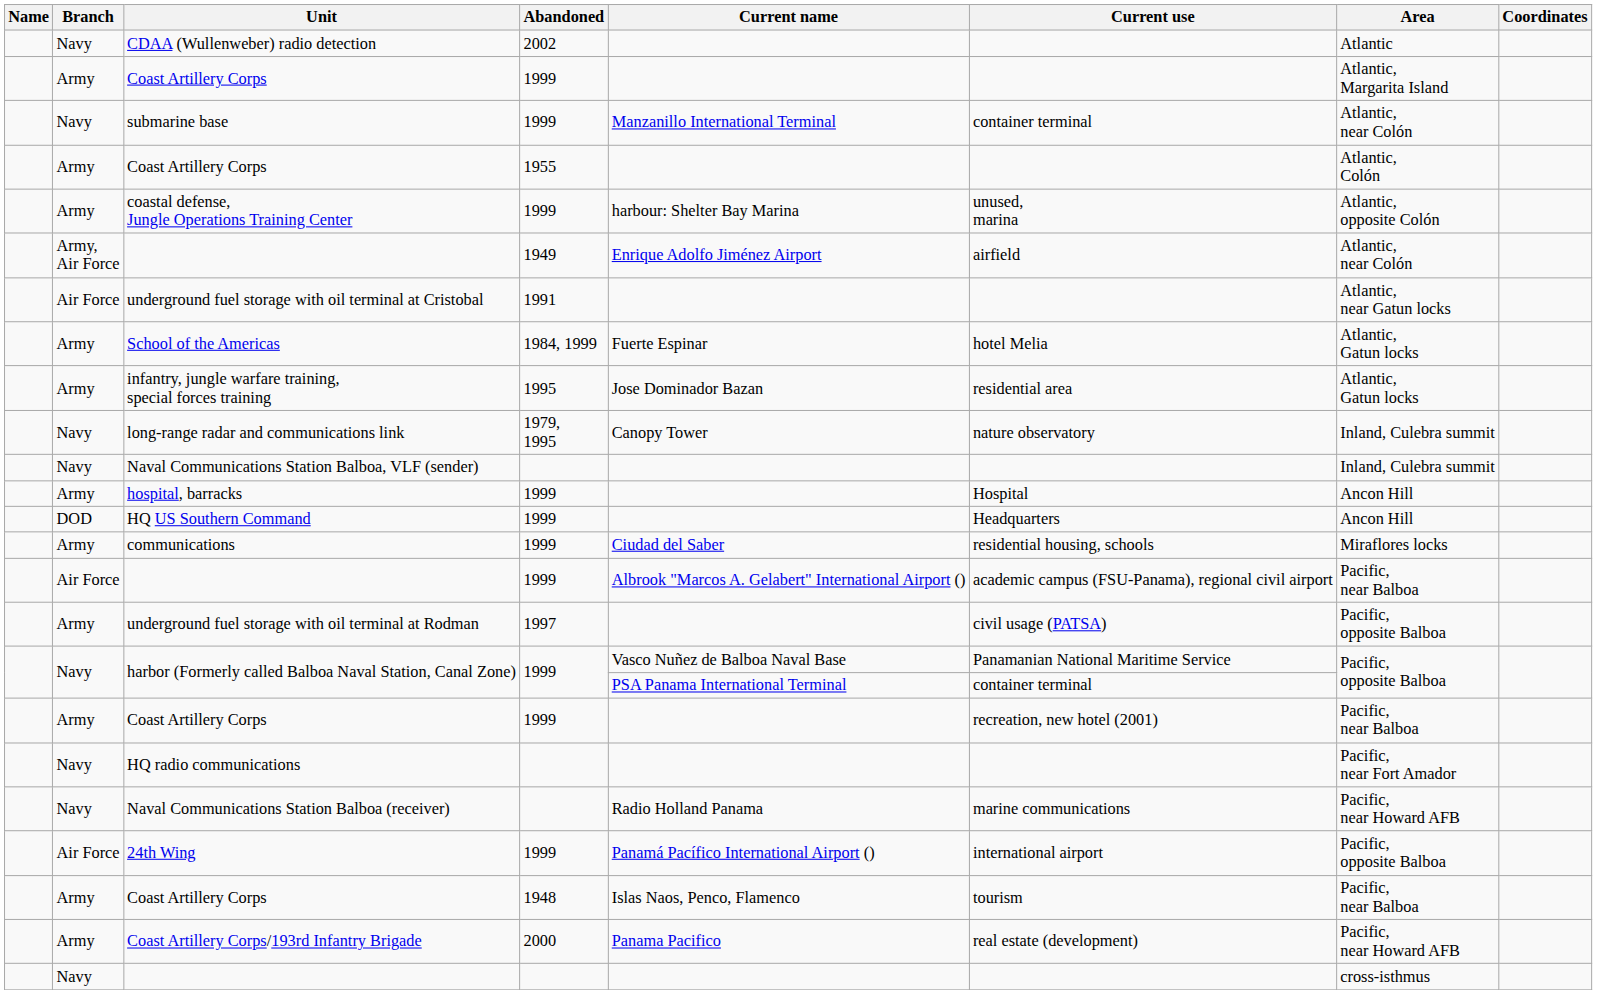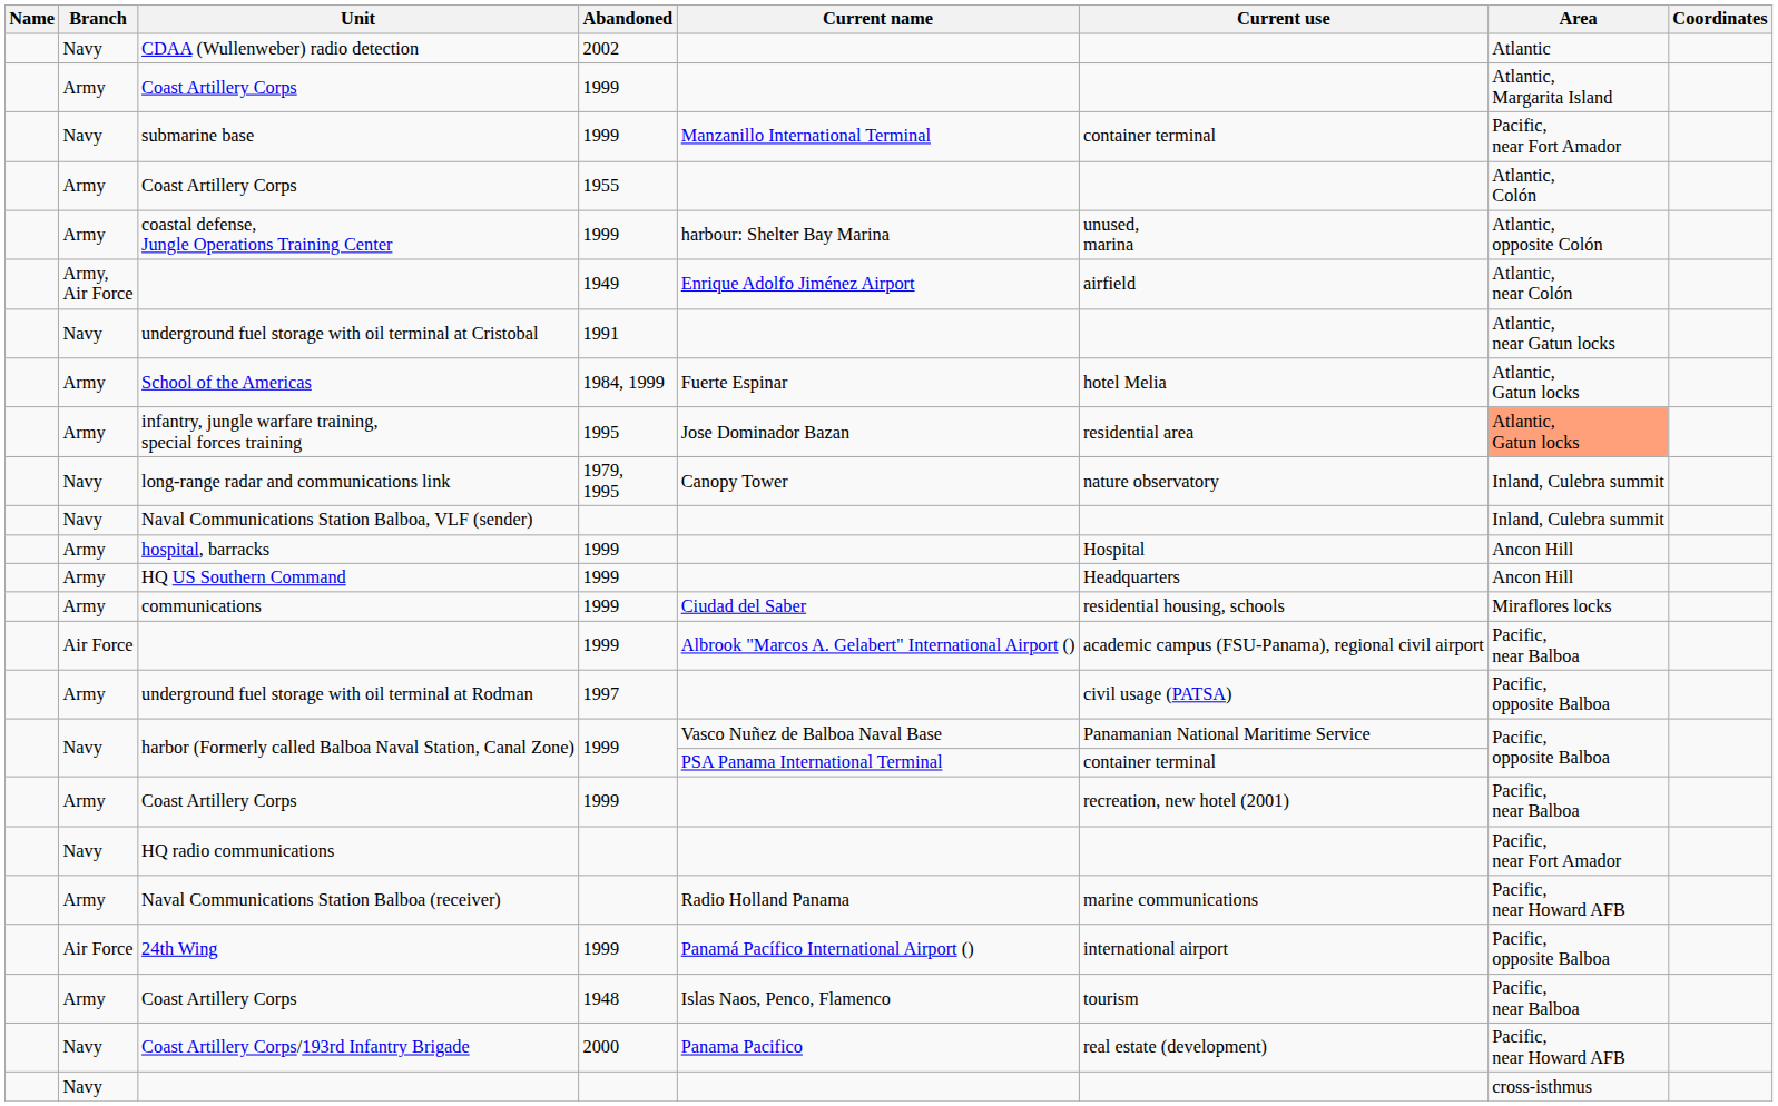submarine base | Area: Atlantic, near Colón -> Pacific, near Fort Amador
underground fuel storage with oil terminal at Cristobal | Branch: Air Force -> Navy
infantry, jungle warfare training, special forces training | Area: no background -> lightsalmon background
HQ US Southern Command | Branch: DOD -> Army
Naval Communications Station Balboa (receiver) | Branch: Navy -> Army
Coast Artillery Corps/193rd Infantry Brigade | Branch: Army -> Navy
